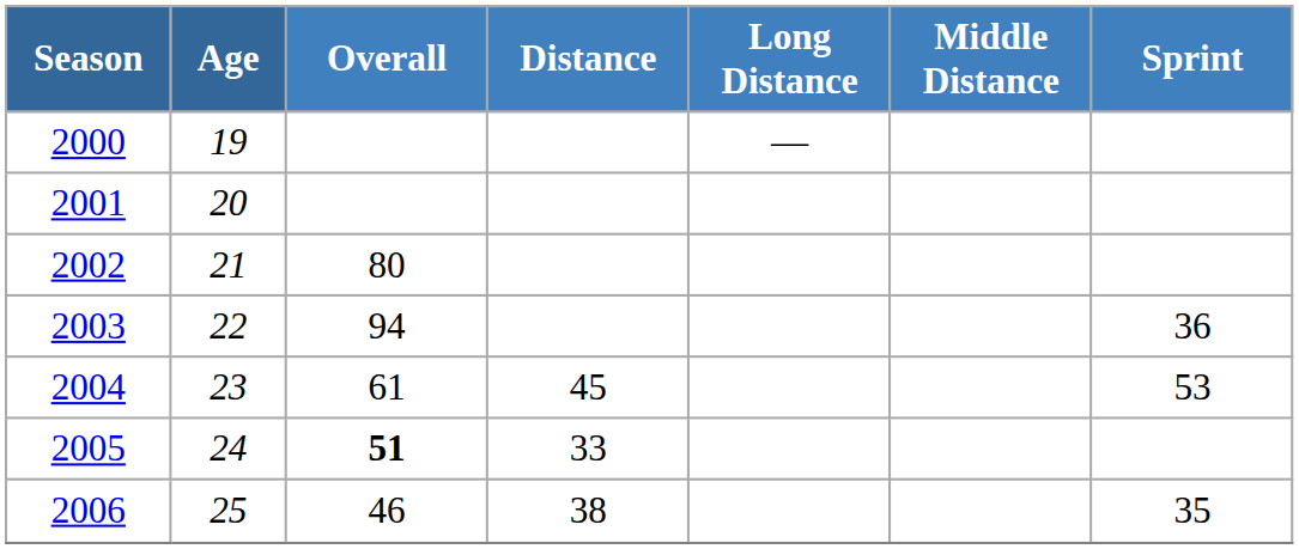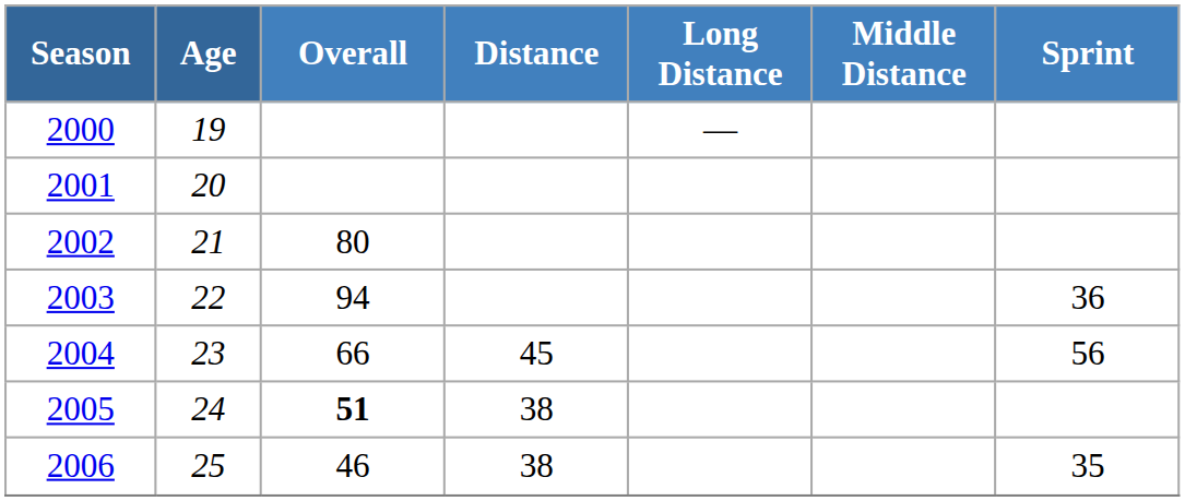2004 | Overall: 61 -> 66
2004 | Sprint: 53 -> 56
2005 | Distance: 33 -> 38
